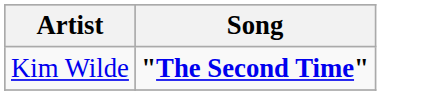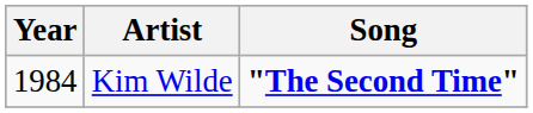+ column: Year | 1984
